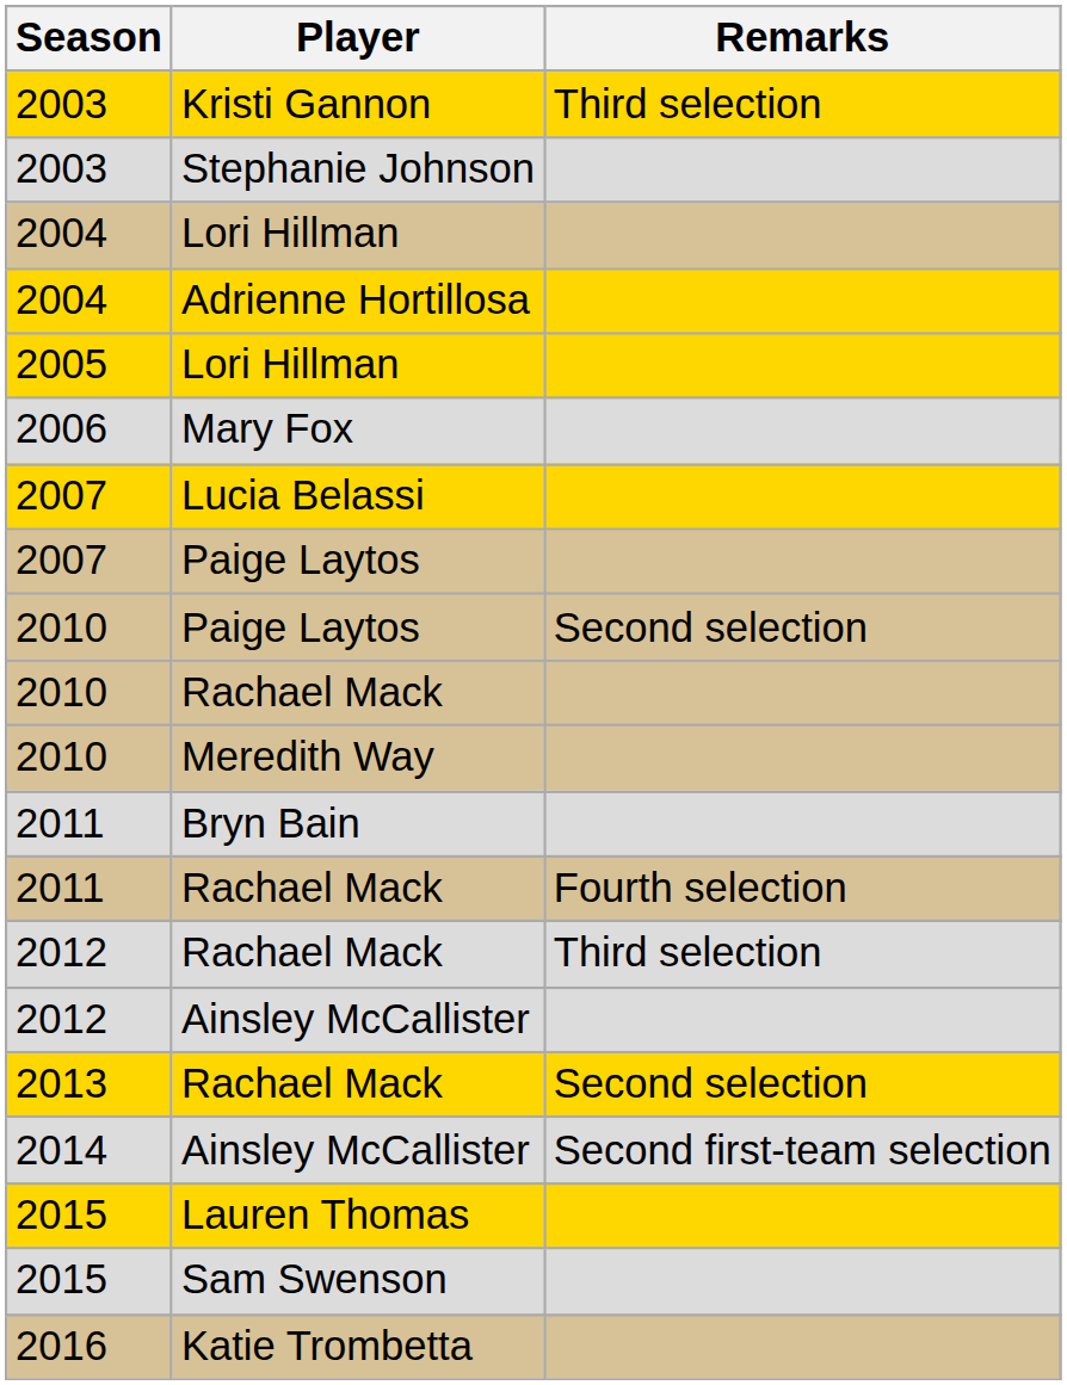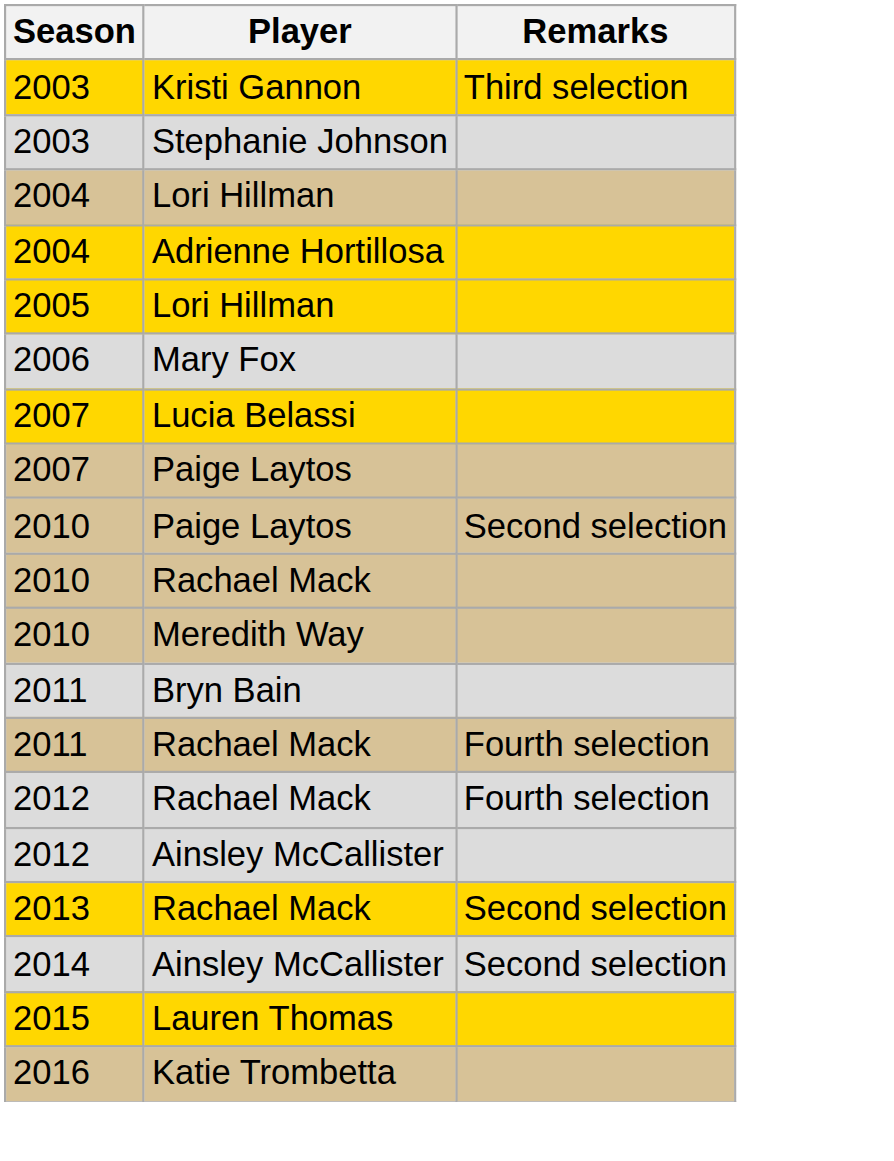2012 / Rachael Mack | Remarks: Third selection -> Fourth selection
2014 / Ainsley McCallister | Remarks: Second first-team selection -> Second selection
- row: 2015 | Sam Swenson
